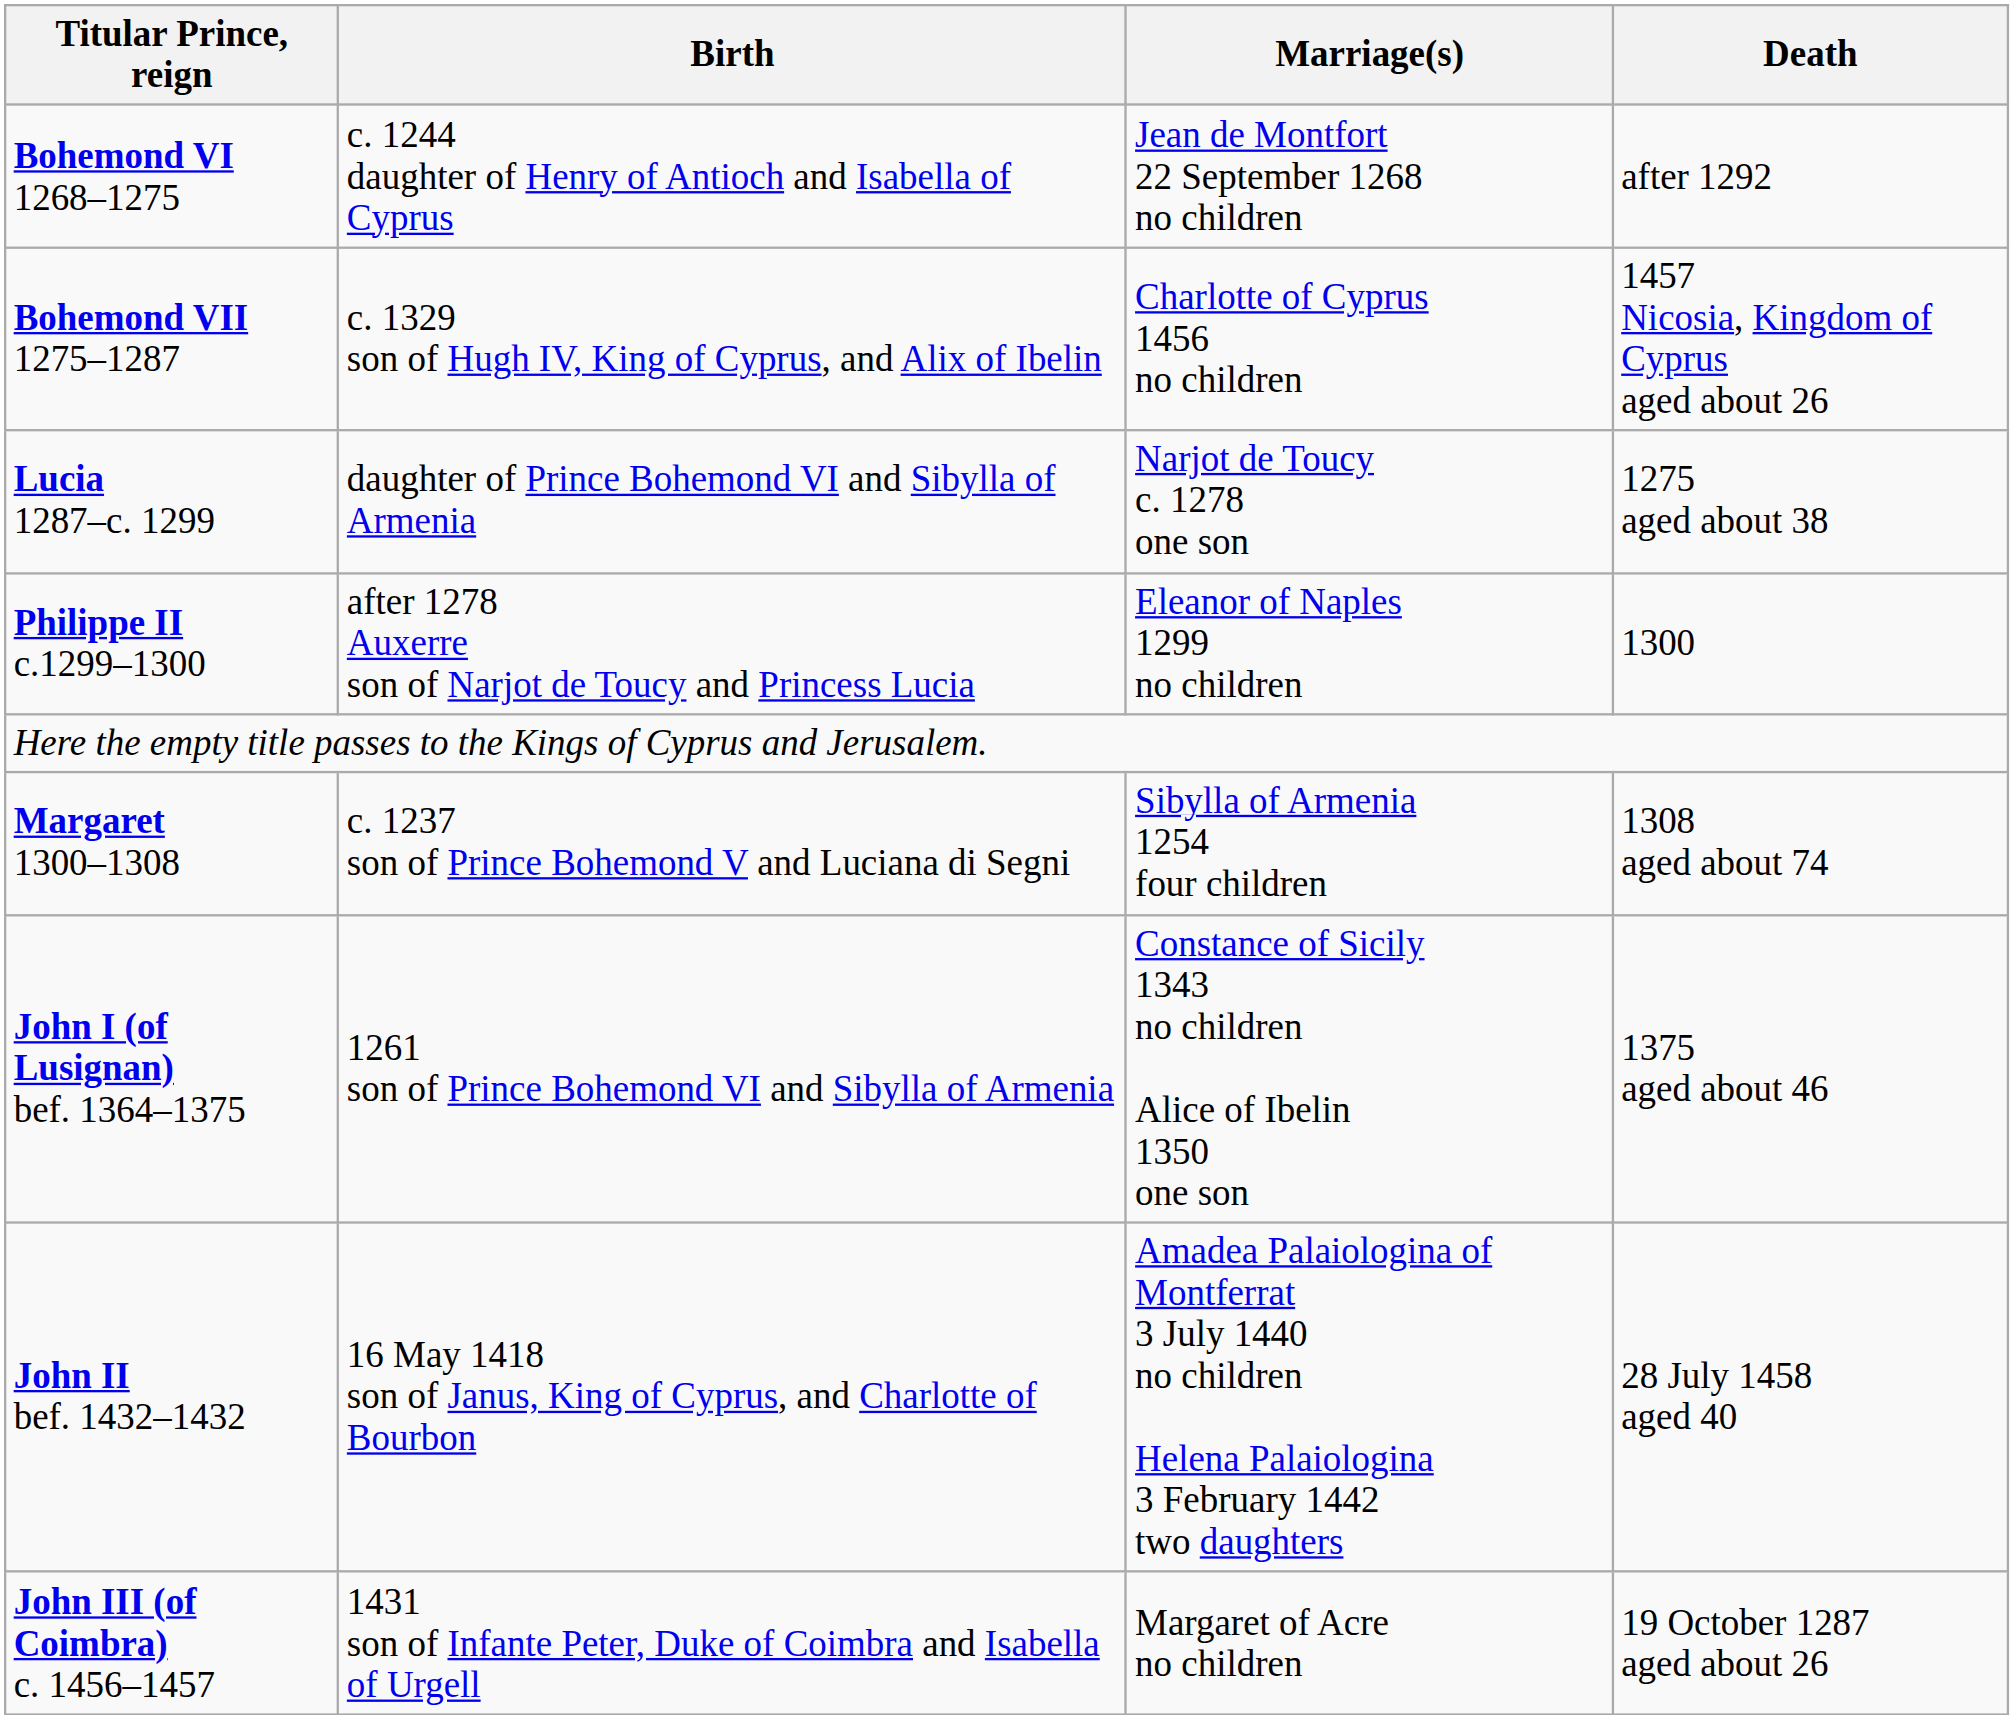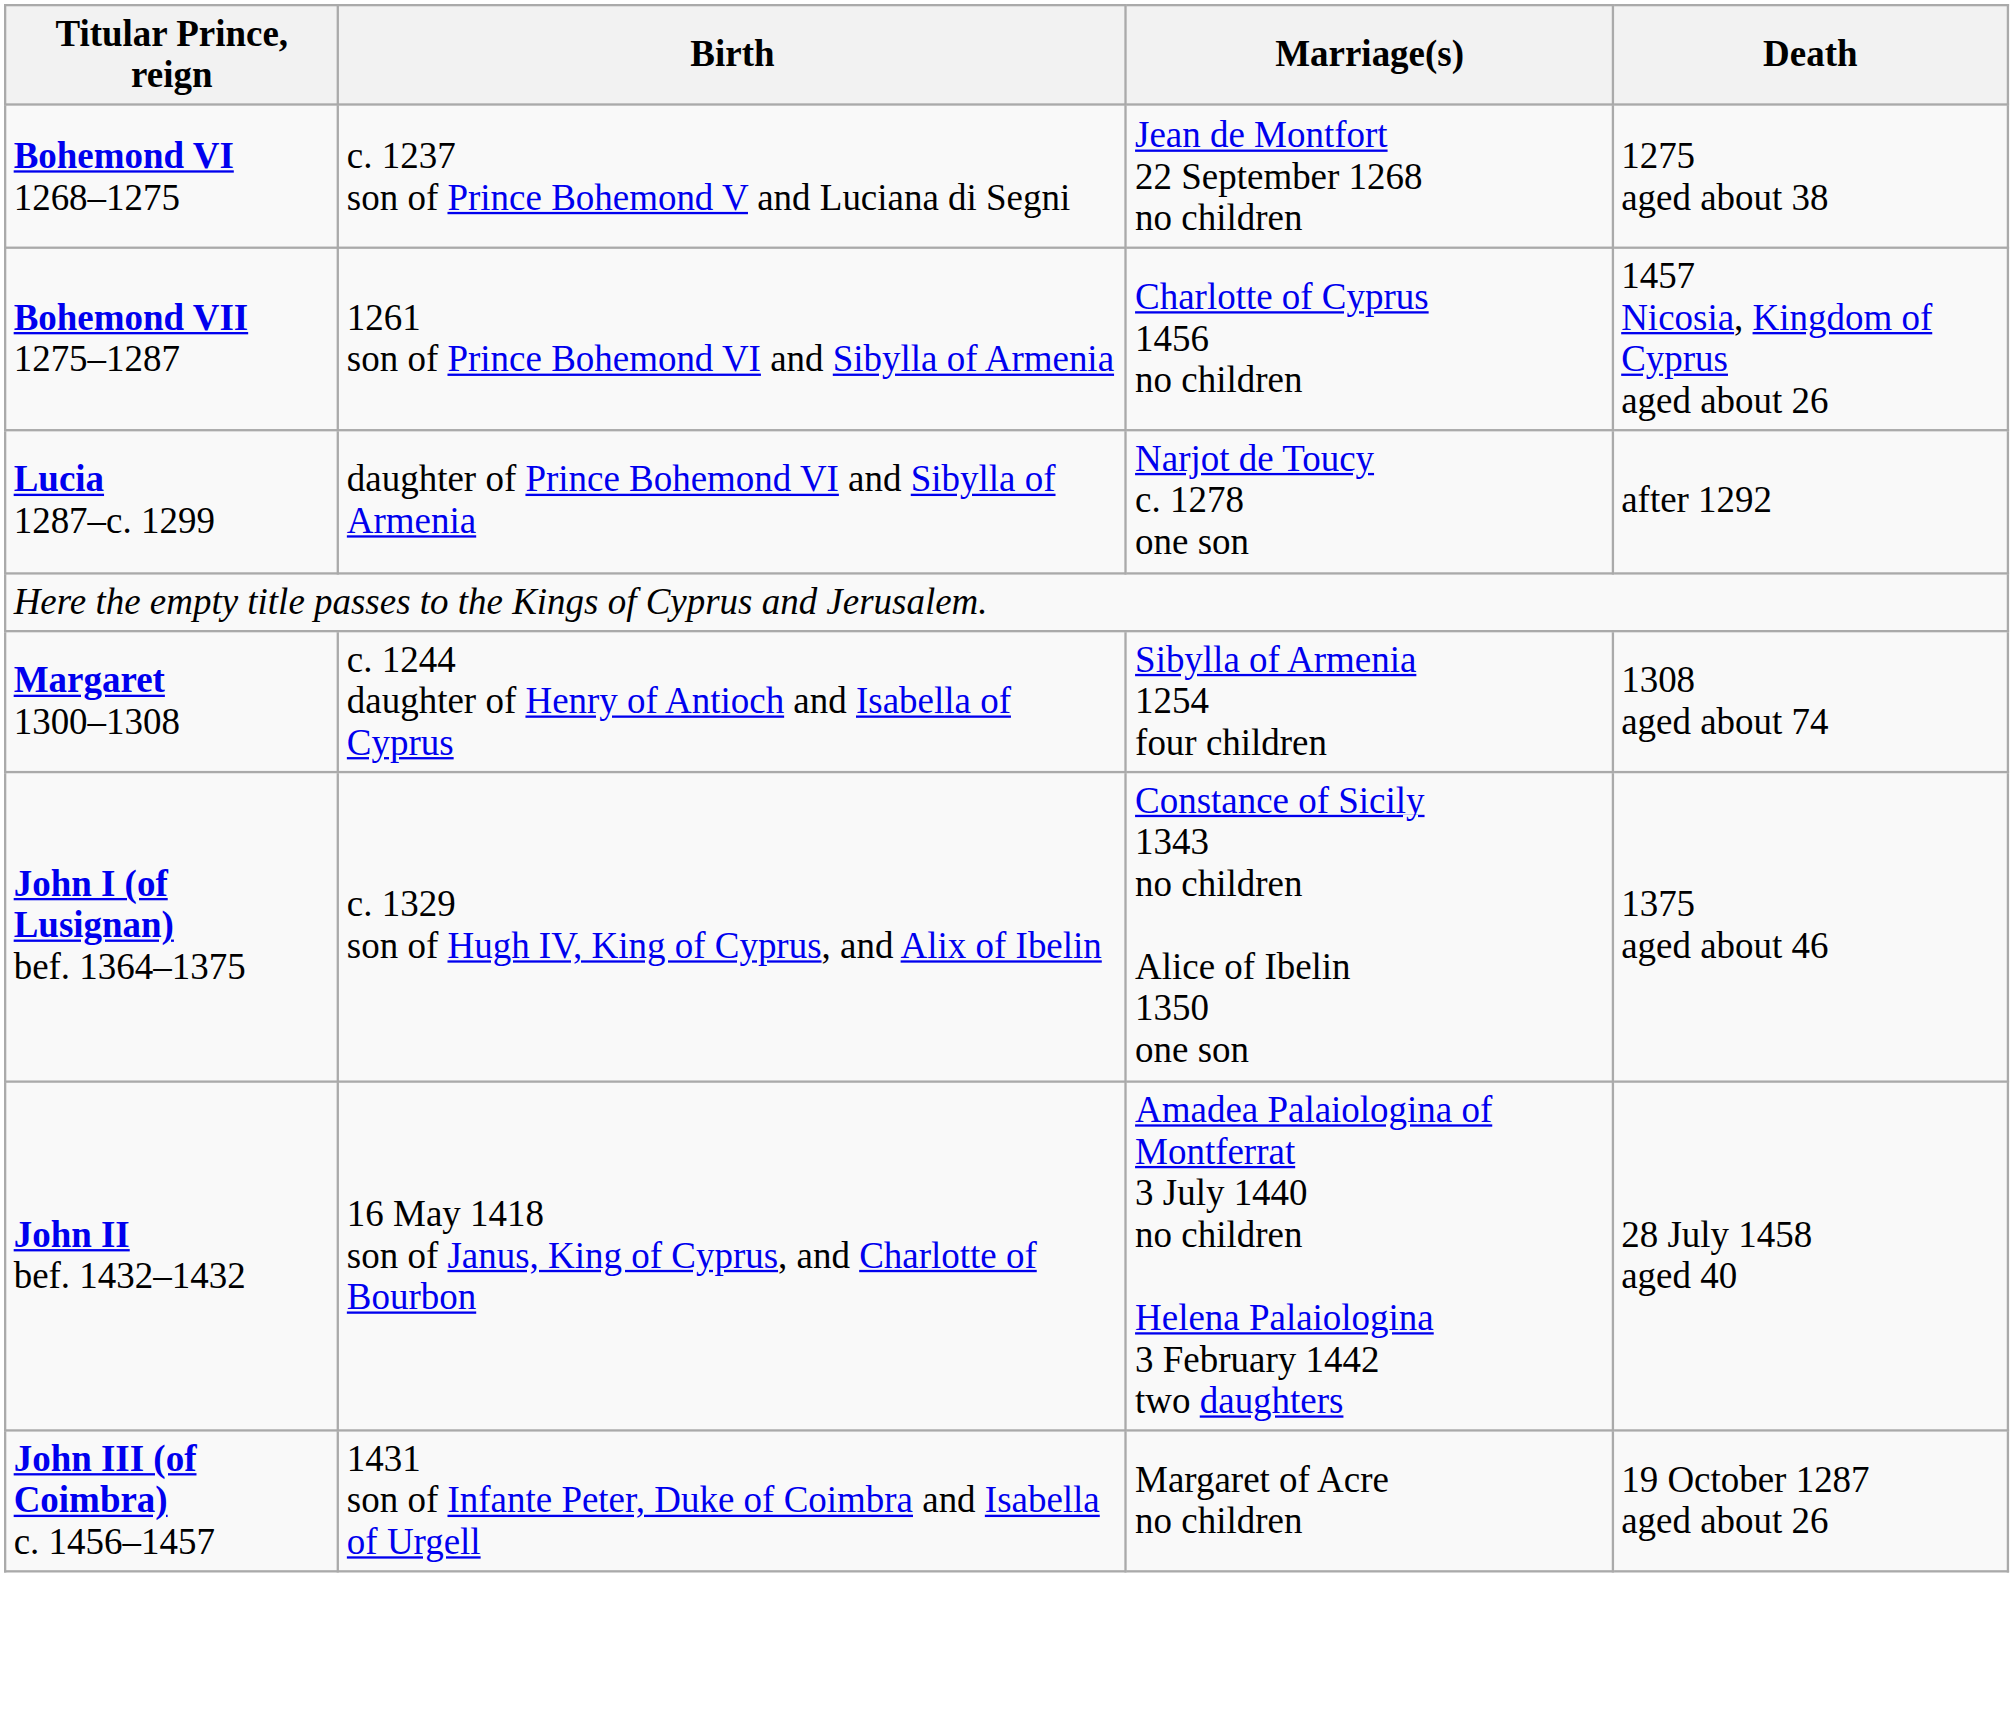Bohemond VI 1268–1275 | Birth: c. 1244 daughter of Henry of Antioch and Isabella of Cyprus -> c. 1237 son of Prince Bohemond V and Luciana di Segni
Bohemond VI 1268–1275 | Death: after 1292 -> 1275 aged about 38
Bohemond VII 1275–1287 | Birth: c. 1329 son of Hugh IV, King of Cyprus, and Alix of Ibelin -> 1261 son of Prince Bohemond VI and Sibylla of Armenia
Lucia 1287–c. 1299 | Death: 1275 aged about 38 -> after 1292
- row: Philippe II c.1299–1300 | after 1278 Auxerre son of Narjot de Toucy and Princess Lucia | Eleanor of Naples 1299 no children | 1300
Margaret 1300–1308 | Birth: c. 1237 son of Prince Bohemond V and Luciana di Segni -> c. 1244 daughter of Henry of Antioch and Isabella of Cyprus
John I (of Lusignan) bef. 1364–1375 | Birth: 1261 son of Prince Bohemond VI and Sibylla of Armenia -> c. 1329 son of Hugh IV, King of Cyprus, and Alix of Ibelin
